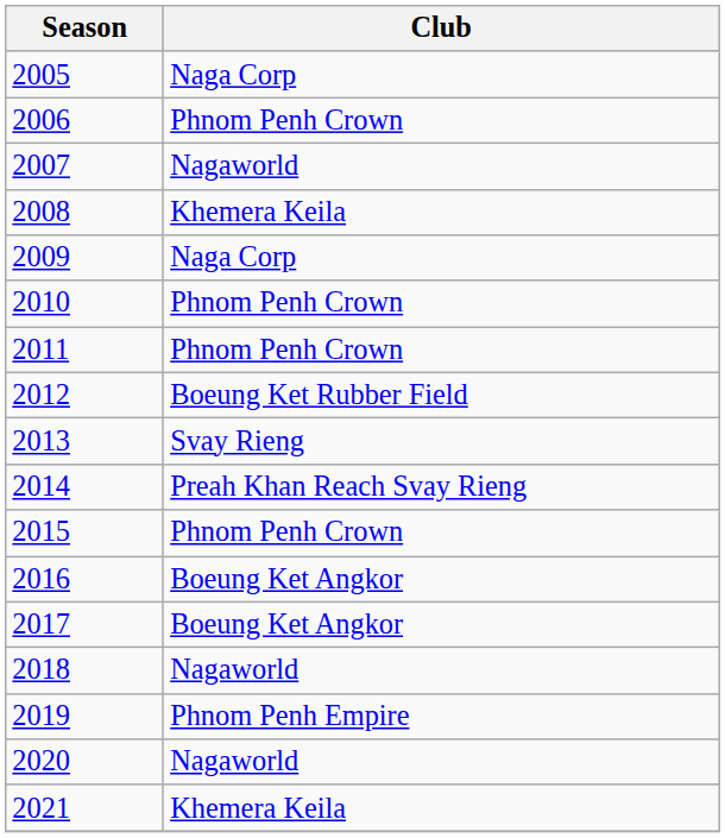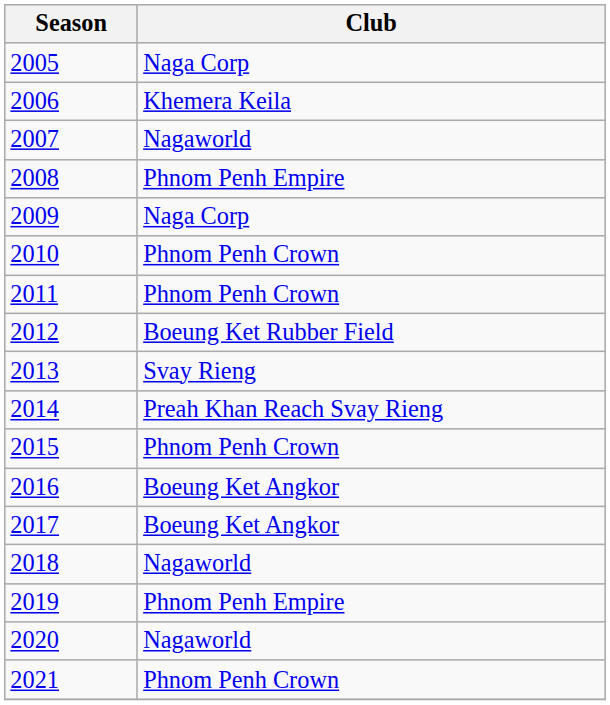2006 | Club: Phnom Penh Crown -> Khemera Keila
2008 | Club: Khemera Keila -> Phnom Penh Empire
2021 | Club: Khemera Keila -> Phnom Penh Crown
